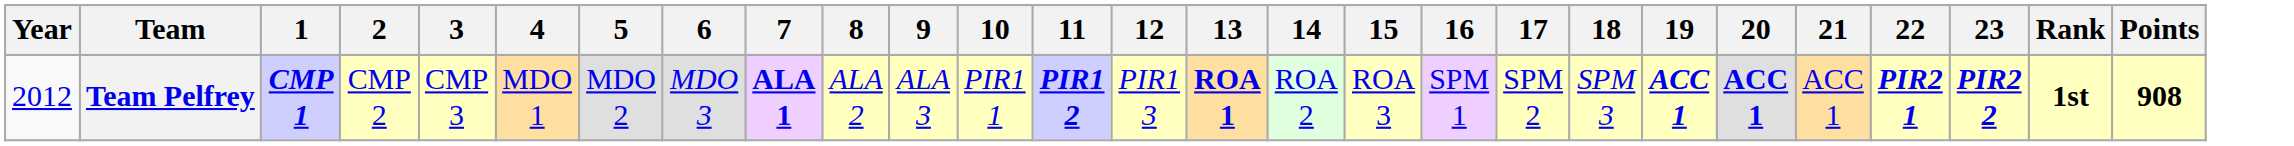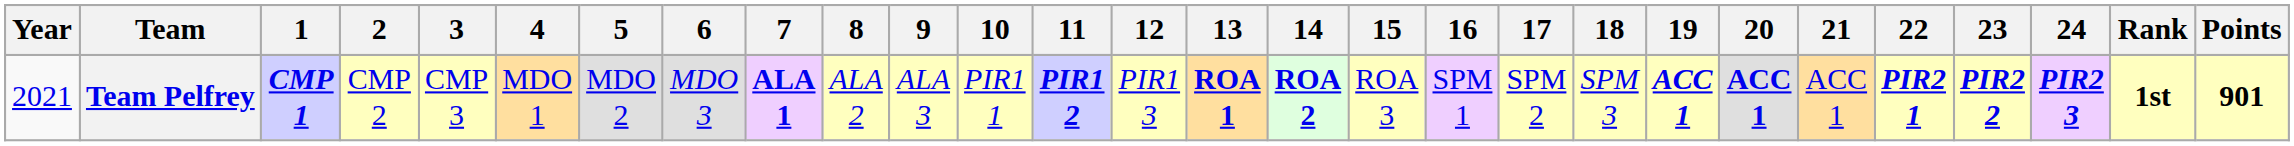+ column: 24 | PIR2 3
Team Pelfrey | Year: 2012 -> 2021
Team Pelfrey | 14: normal -> bold
Team Pelfrey | Points: 908 -> 901
